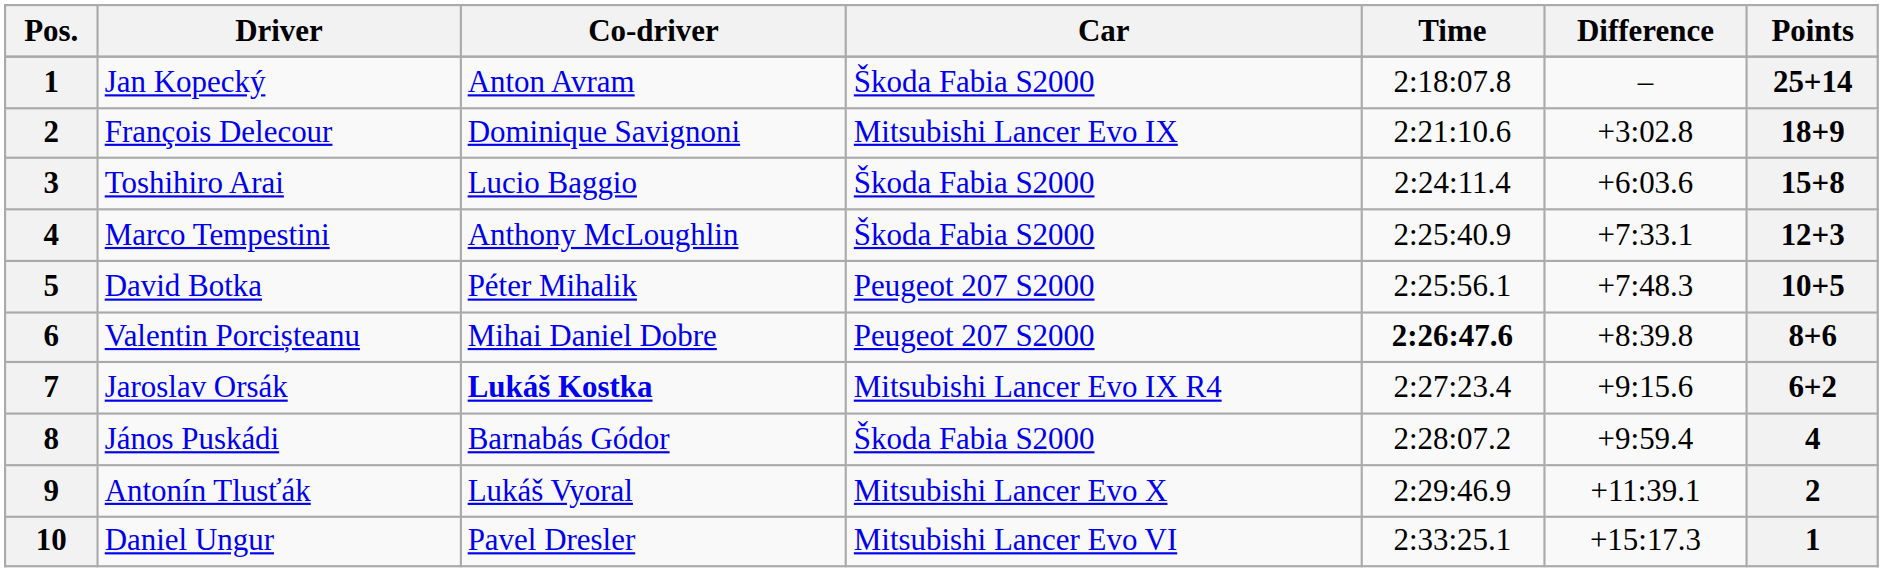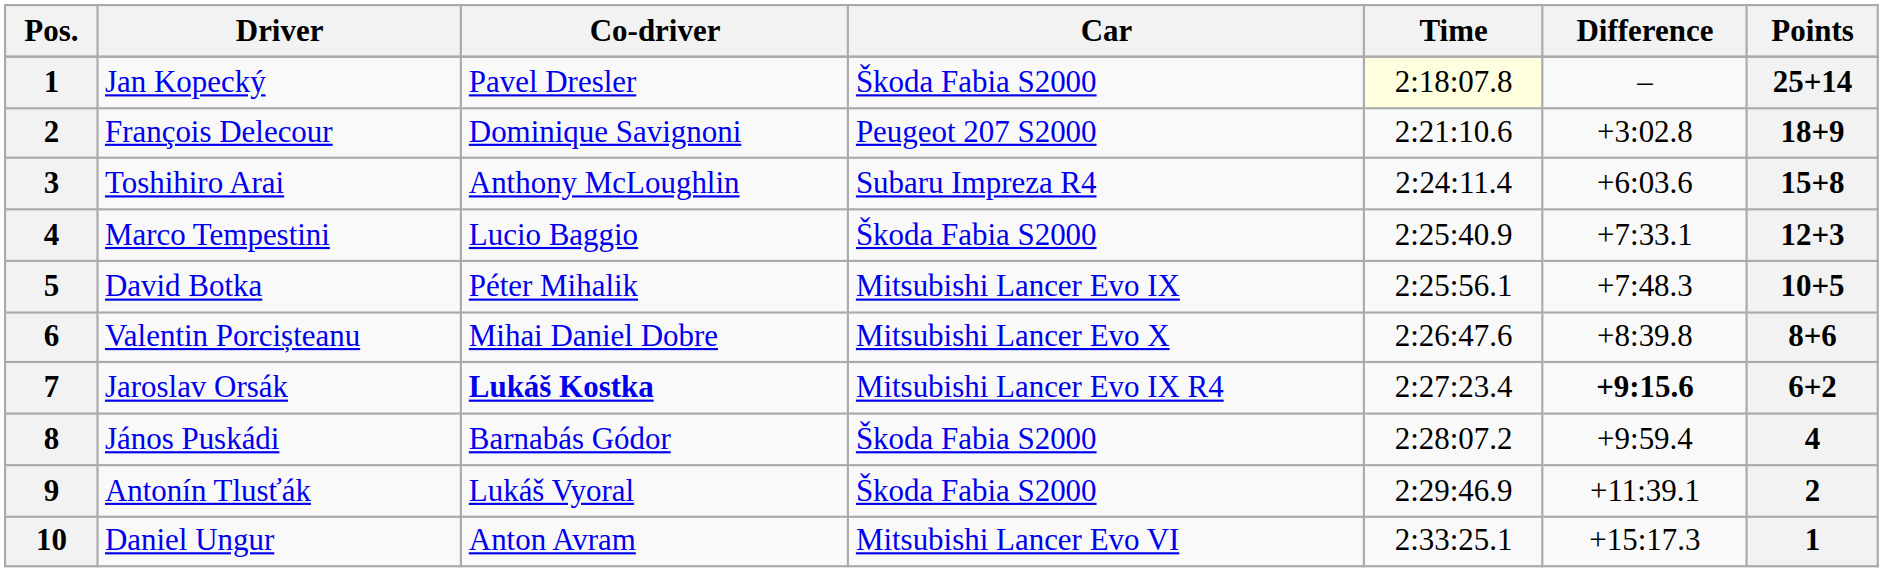Jan Kopecký | Co-driver: Anton Avram -> Pavel Dresler
Jan Kopecký | Time: no background -> lightyellow background
François Delecour | Car: Mitsubishi Lancer Evo IX -> Peugeot 207 S2000
Toshihiro Arai | Co-driver: Lucio Baggio -> Anthony McLoughlin
Toshihiro Arai | Car: Škoda Fabia S2000 -> Subaru Impreza R4
Marco Tempestini | Co-driver: Anthony McLoughlin -> Lucio Baggio
David Botka | Car: Peugeot 207 S2000 -> Mitsubishi Lancer Evo IX
Valentin Porcișteanu | Car: Peugeot 207 S2000 -> Mitsubishi Lancer Evo X
Valentin Porcișteanu | Time: bold -> normal
Jaroslav Orsák | Difference: normal -> bold
Antonín Tlusťák | Car: Mitsubishi Lancer Evo X -> Škoda Fabia S2000
Daniel Ungur | Co-driver: Pavel Dresler -> Anton Avram
